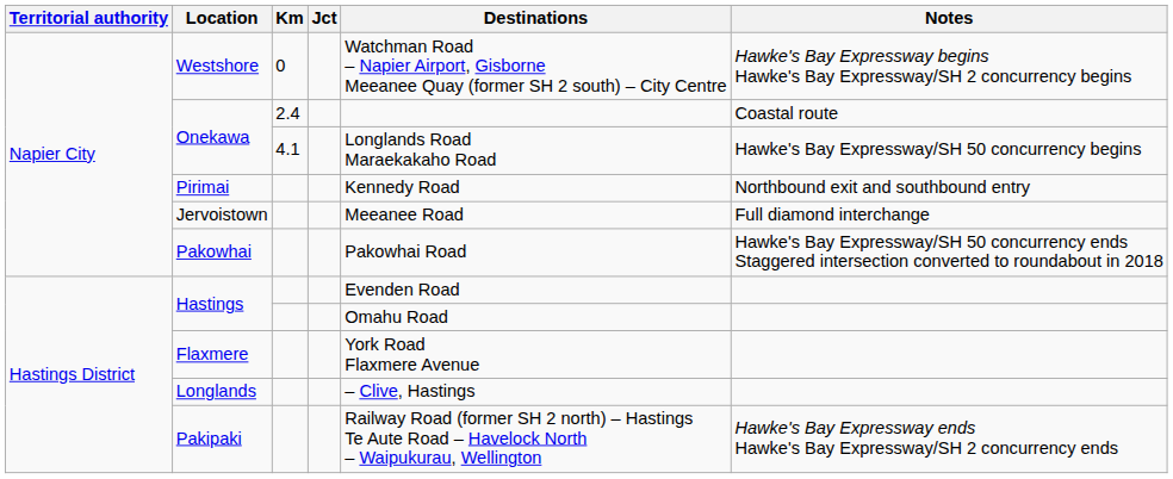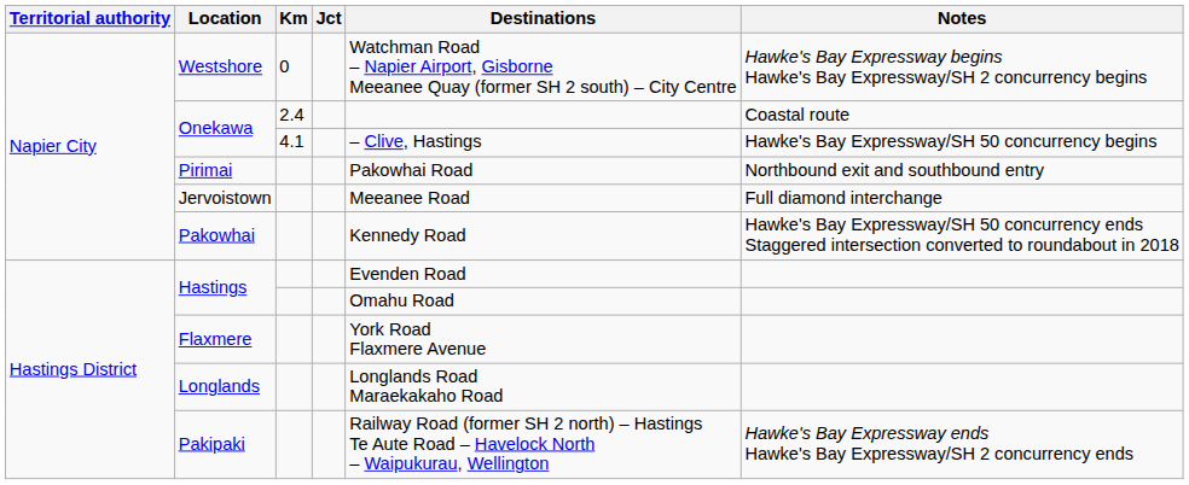Onekawa / 4.1 | Destinations: Longlands Road Maraekakaho Road -> – Clive, Hastings
Pirimai | Destinations: Kennedy Road -> Pakowhai Road
Pakowhai | Destinations: Pakowhai Road -> Kennedy Road
Longlands | Destinations: – Clive, Hastings -> Longlands Road Maraekakaho Road
